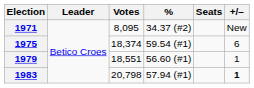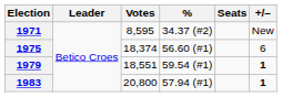1971 | Votes: 8,095 -> 8,595
1975 | %: 59.54 (#1) -> 56.60 (#1)
1979 | %: 56.60 (#1) -> 59.54 (#1)
1979 | +/–: normal -> bold
1983 | Votes: 20,798 -> 20,800
